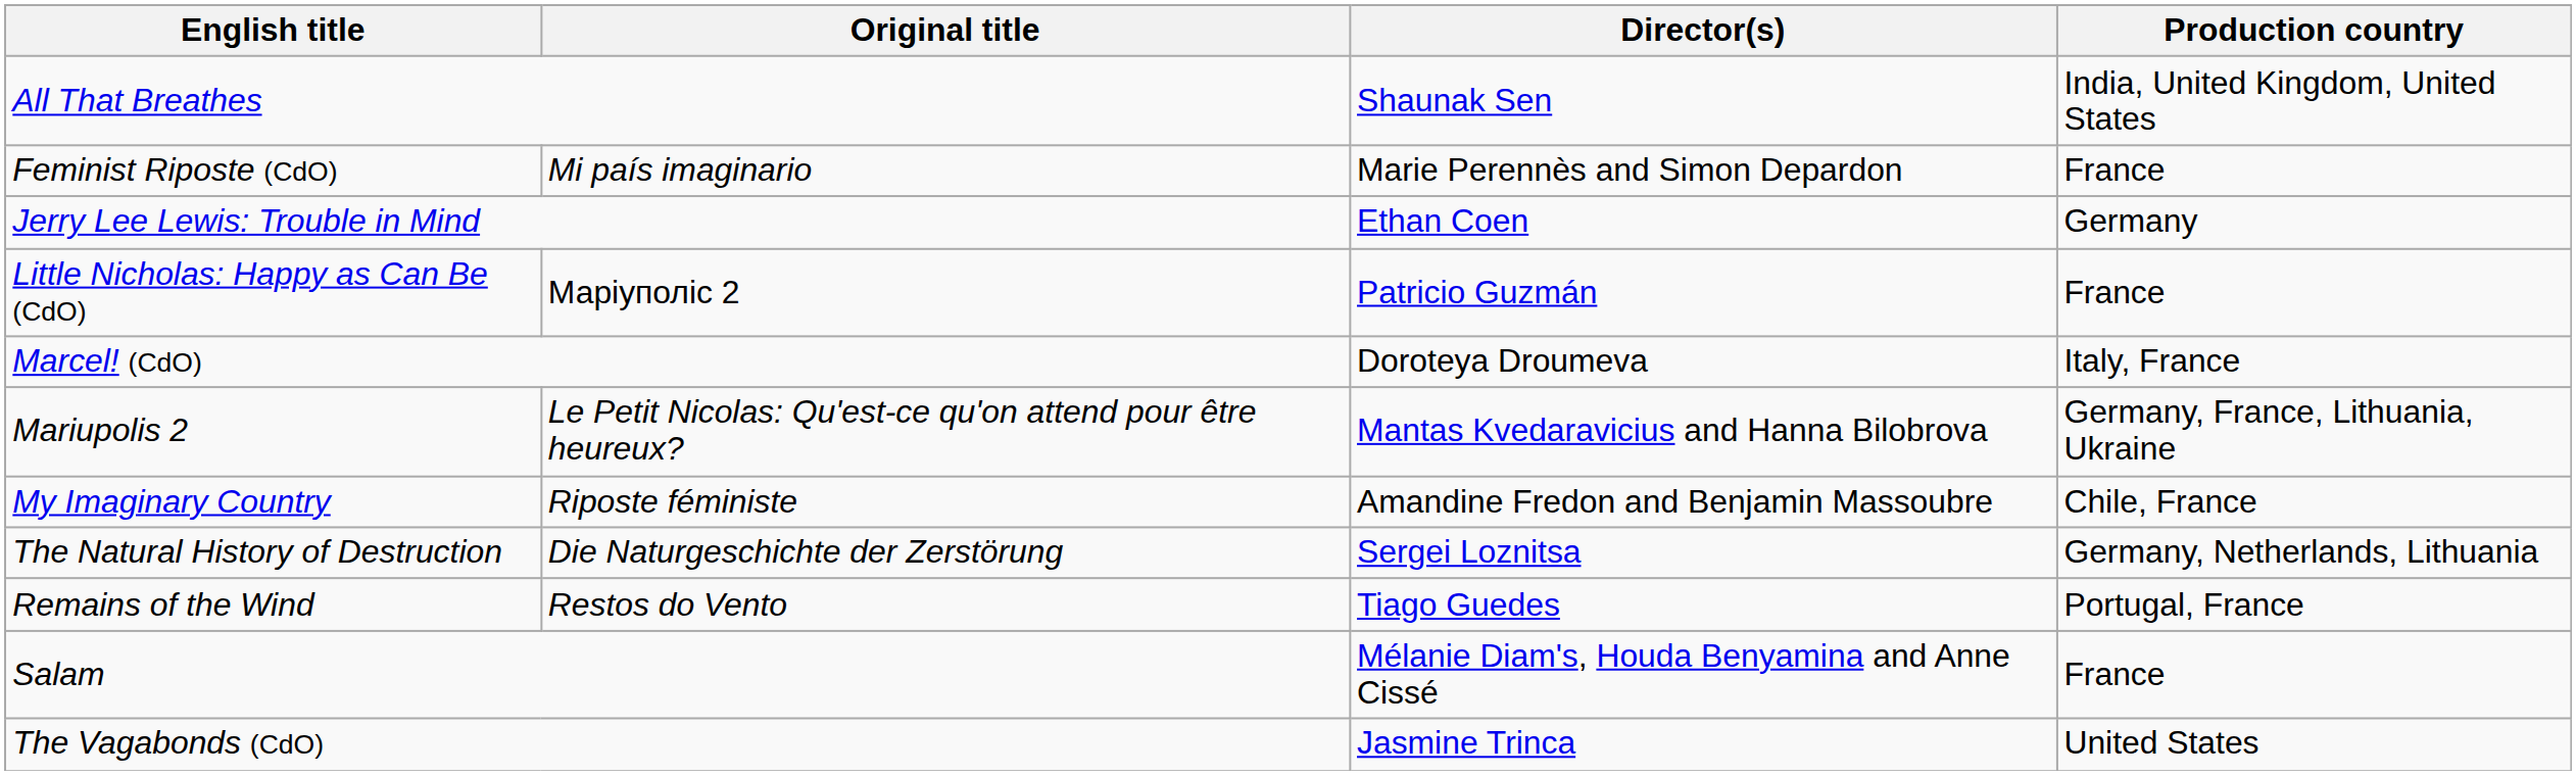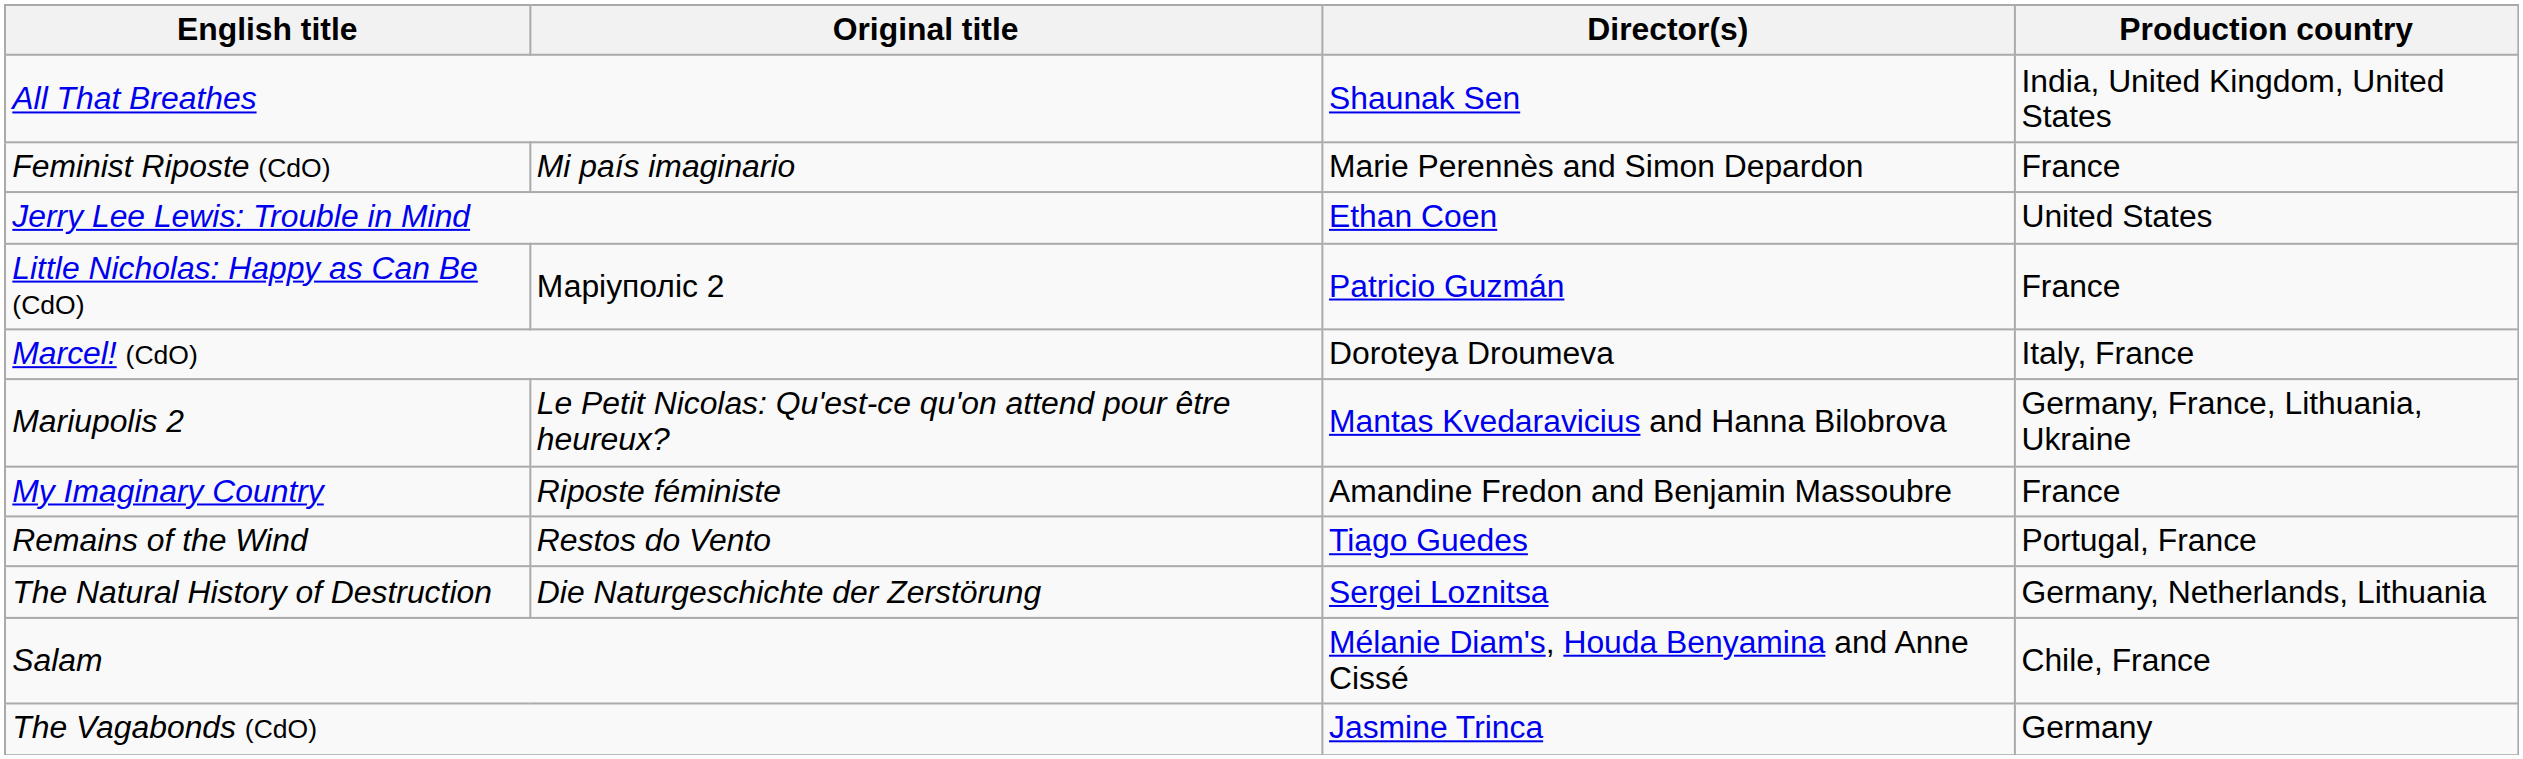Jerry Lee Lewis: Trouble in Mind | Production country: Germany -> United States
My Imaginary Country | Production country: Chile, France -> France
rows swapped: The Natural History of Destruction <-> Remains of the Wind
Salam | Production country: France -> Chile, France
The Vagabonds (CdO) | Production country: United States -> Germany
